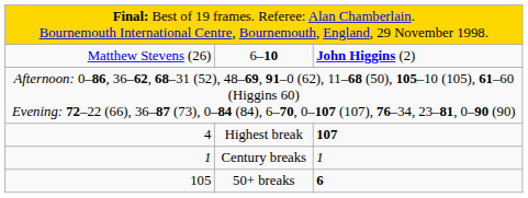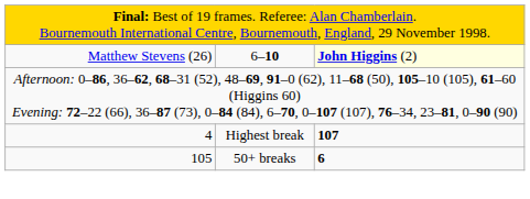6–10 | column 3: no background -> lightyellow background
- row: 1 | Century breaks | 1
